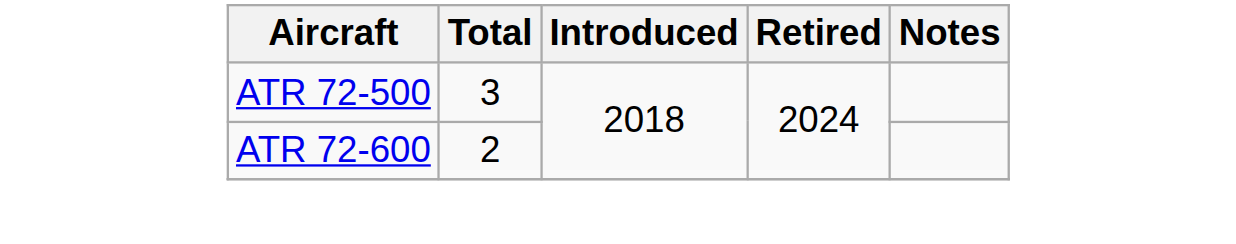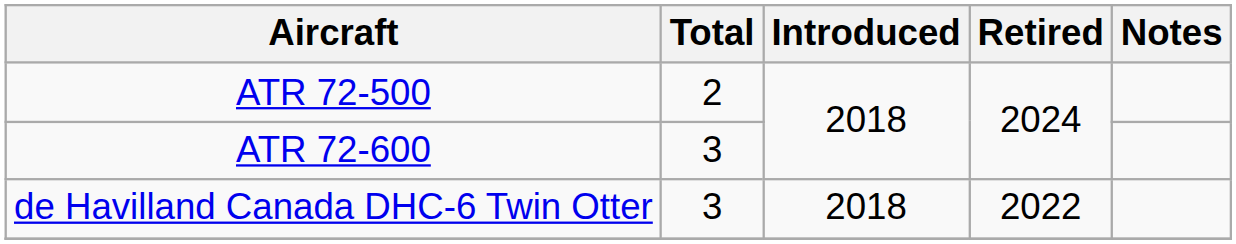ATR 72-500 | Total: 3 -> 2
ATR 72-600 | Total: 2 -> 3
+ row: de Havilland Canada DHC-6 Twin Otter | 3 | 2018 | 2022
